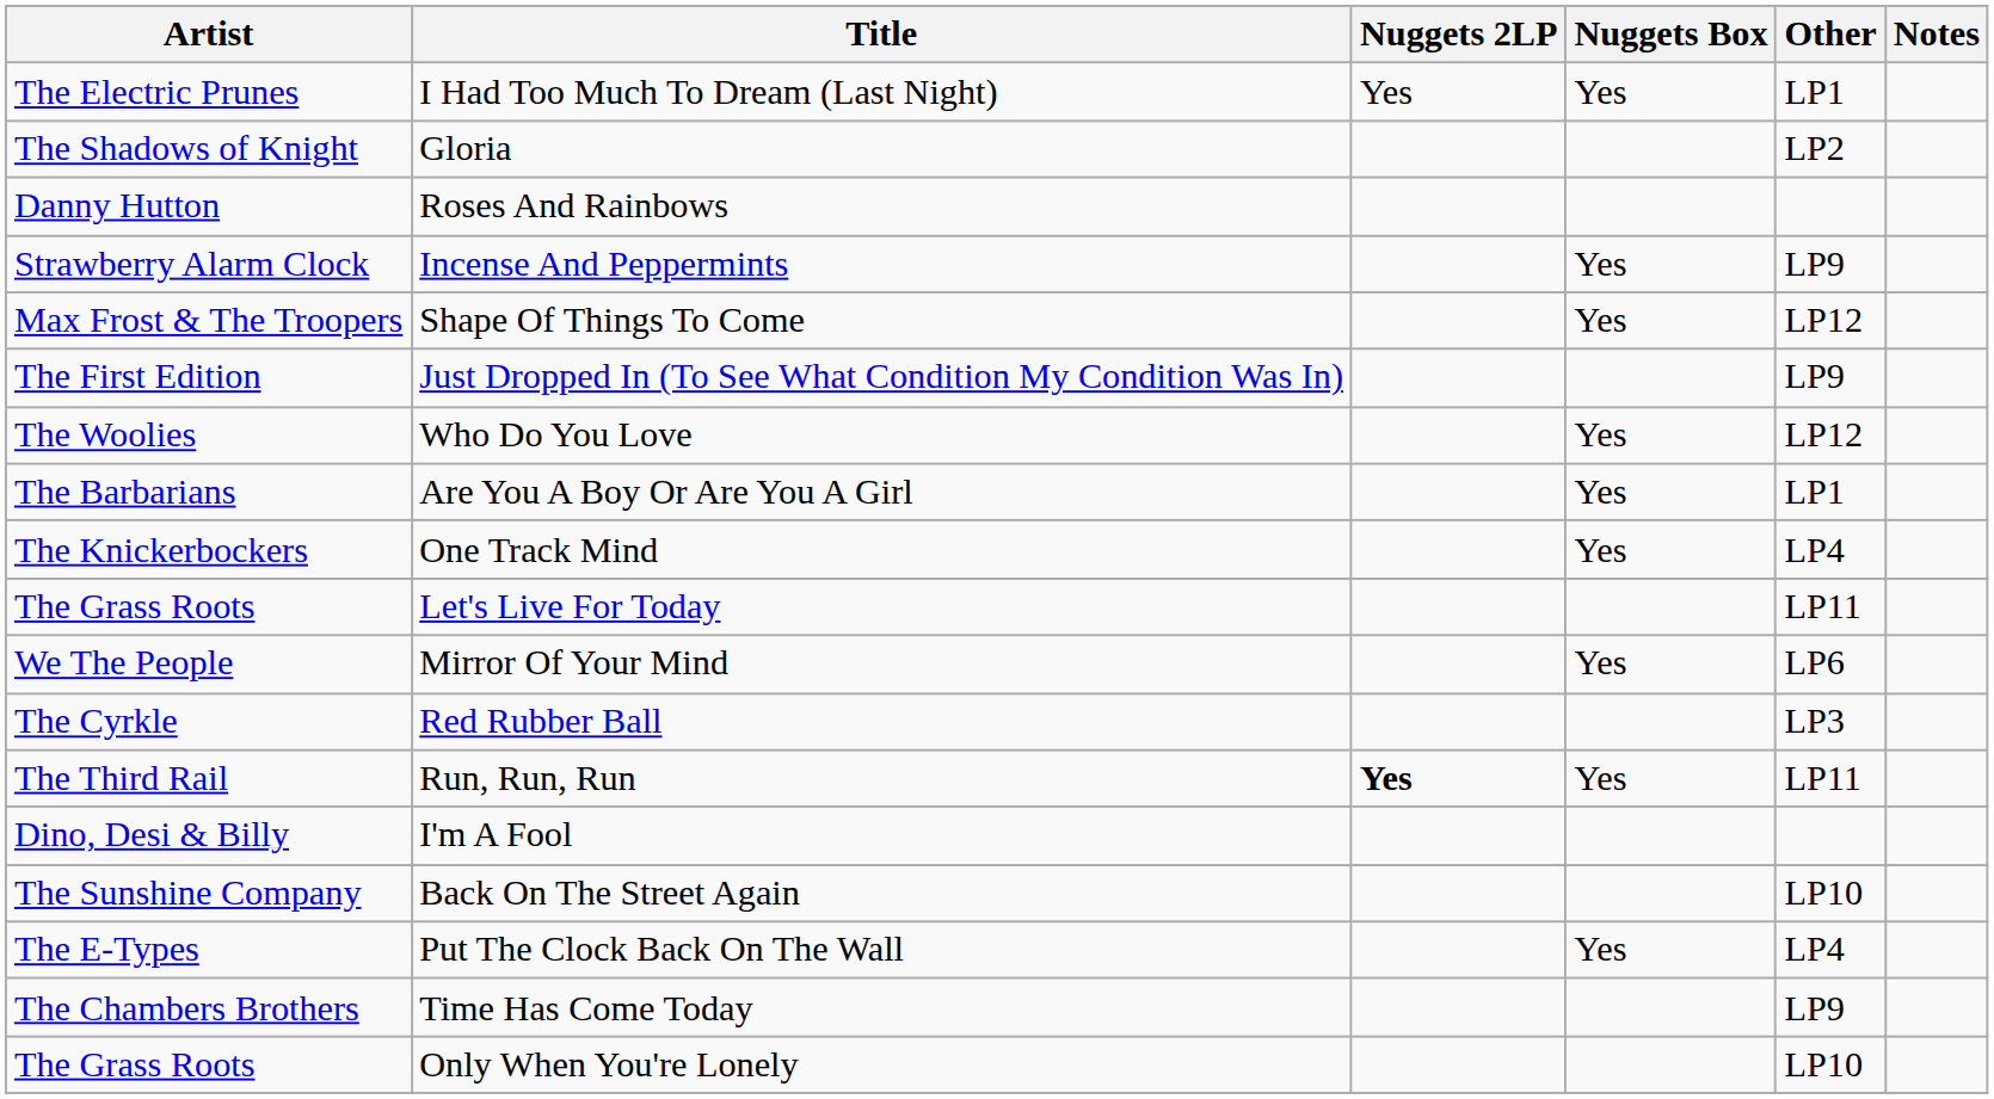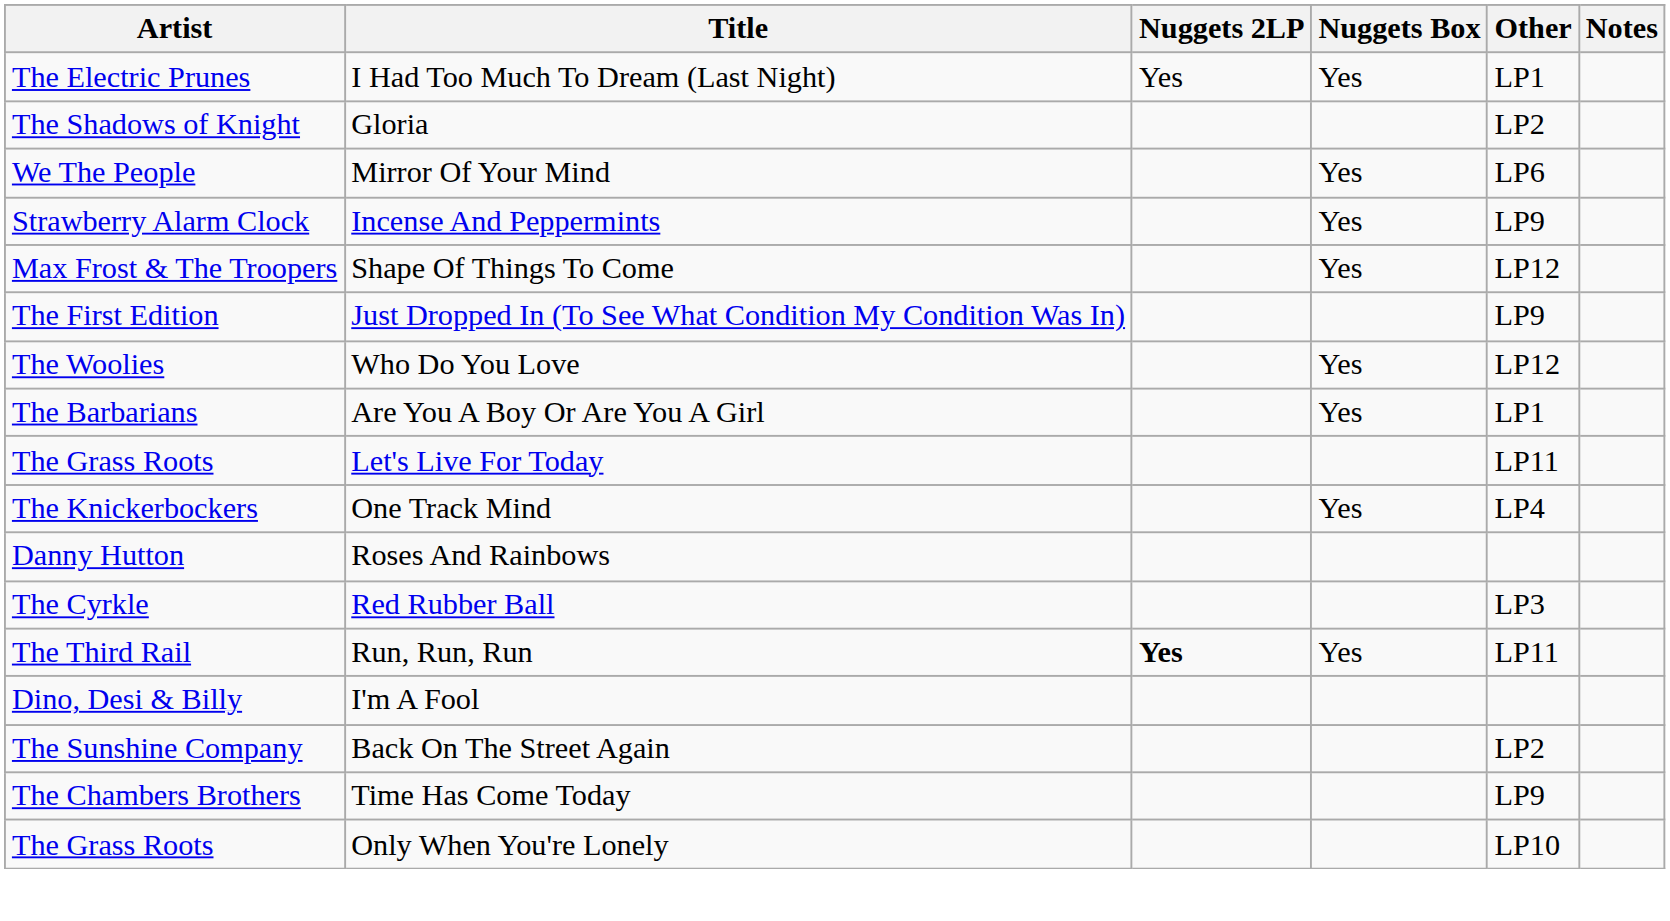rows swapped: Mirror Of Your Mind <-> Roses And Rainbows
rows swapped: One Track Mind <-> Let's Live For Today
Back On The Street Again | Other: LP10 -> LP2
- row: The E-Types | Put The Clock Back On The Wall | Yes | LP4
